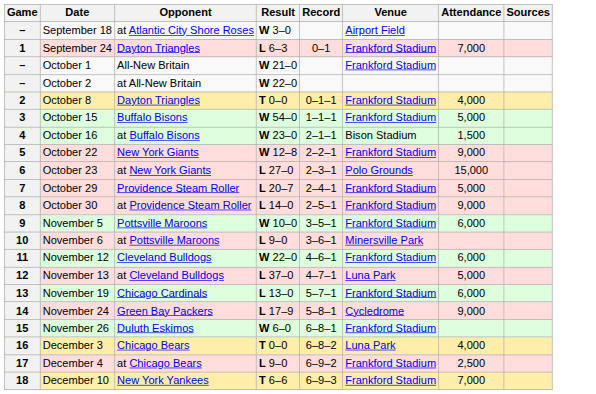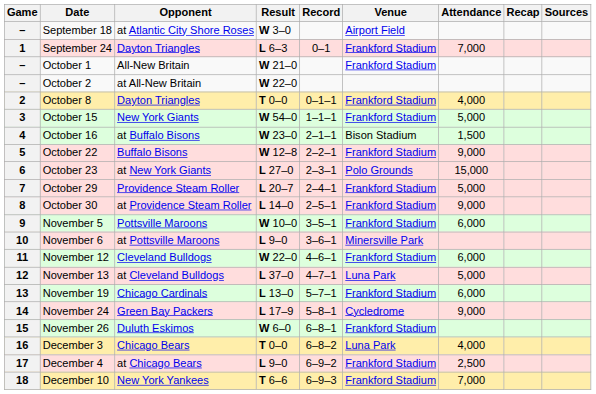+ column: Recap
3 | Opponent: Buffalo Bisons -> New York Giants
5 | Opponent: New York Giants -> Buffalo Bisons
